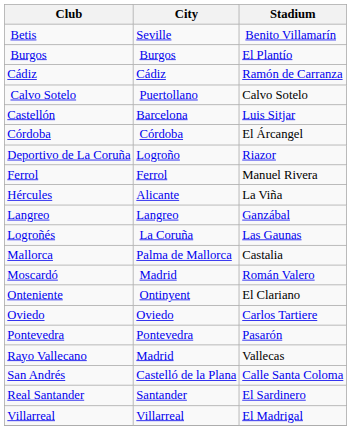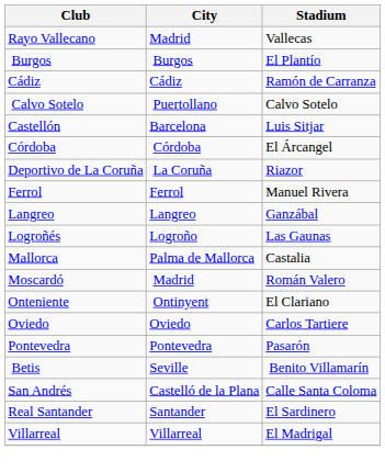rows swapped: Betis <-> Rayo Vallecano
Deportivo de La Coruña | City: Logroño -> La Coruña
- row: Hércules | Alicante | La Viña
Logroñés | City: La Coruña -> Logroño
